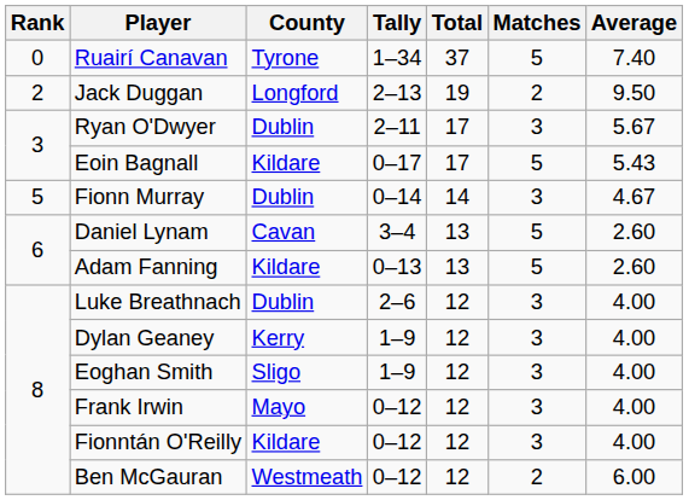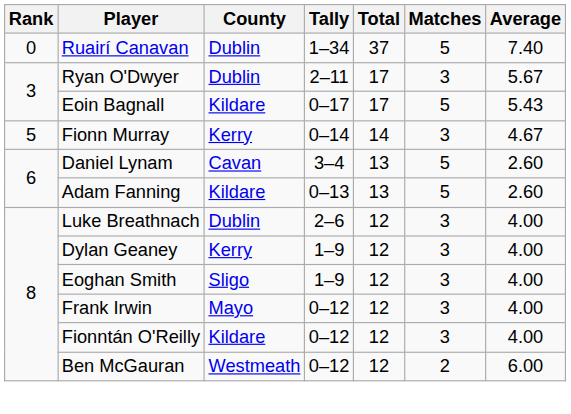Ruairí Canavan | County: Tyrone -> Dublin
- row: 2 | Jack Duggan | Longford | 2–13 | 19 | 2 | 9.50
Fionn Murray | County: Dublin -> Kerry
